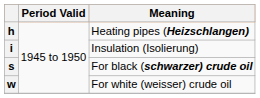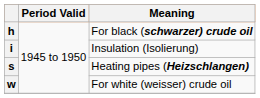h | Meaning: Heating pipes (Heizschlangen) -> For black (schwarzer) crude oil
s | Meaning: For black (schwarzer) crude oil -> Heating pipes (Heizschlangen)
